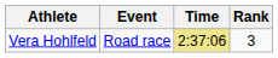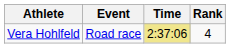Vera Hohlfeld | Rank: 3 -> 4
